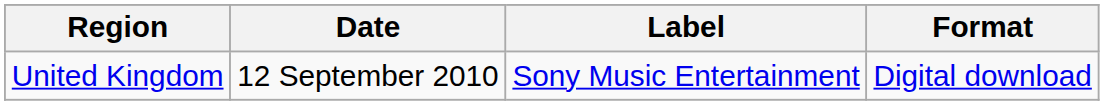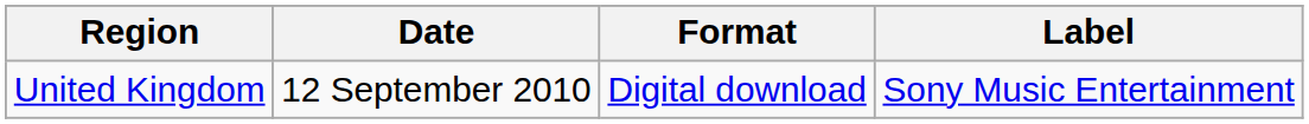columns swapped: Format <-> Label
